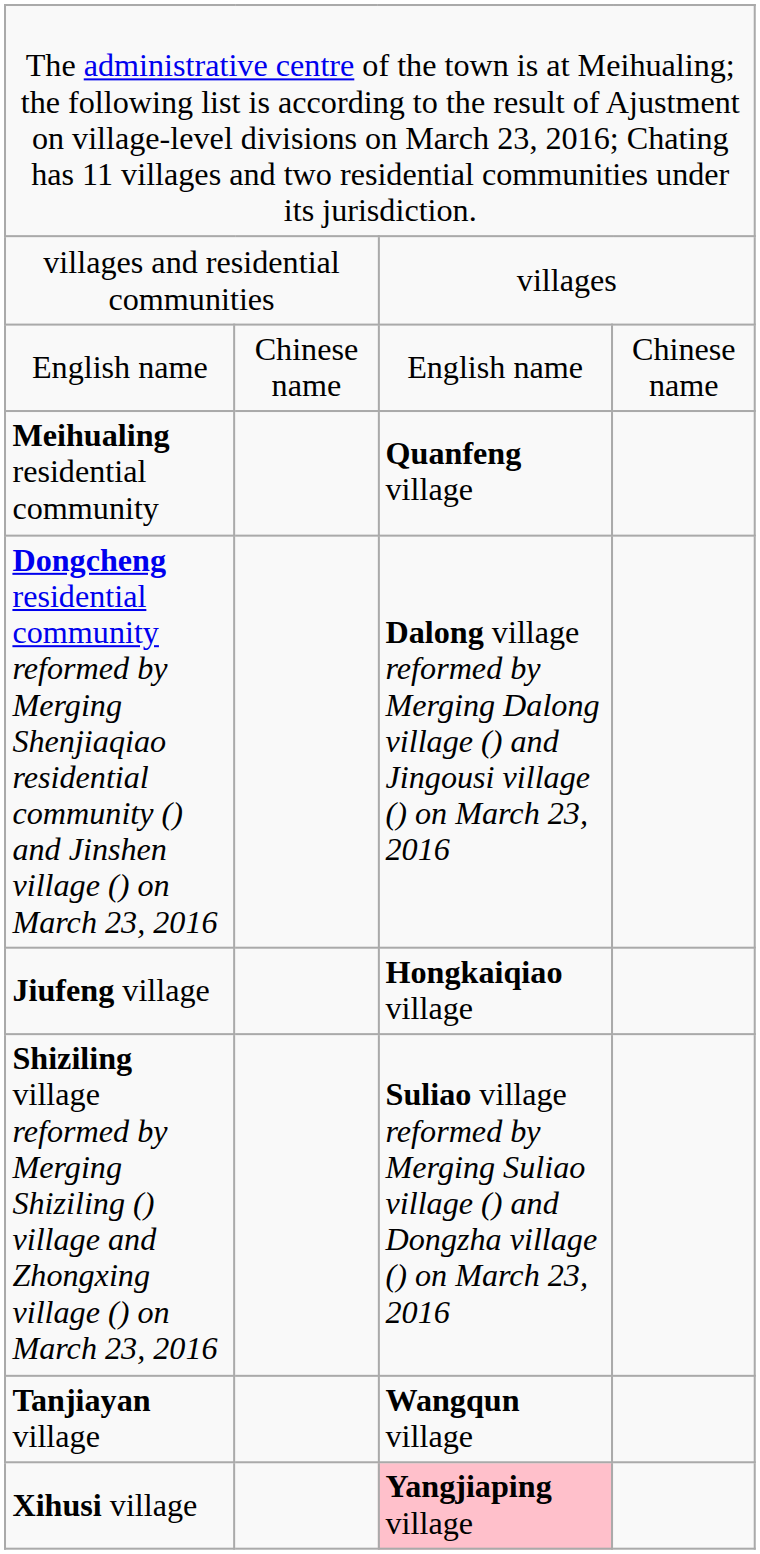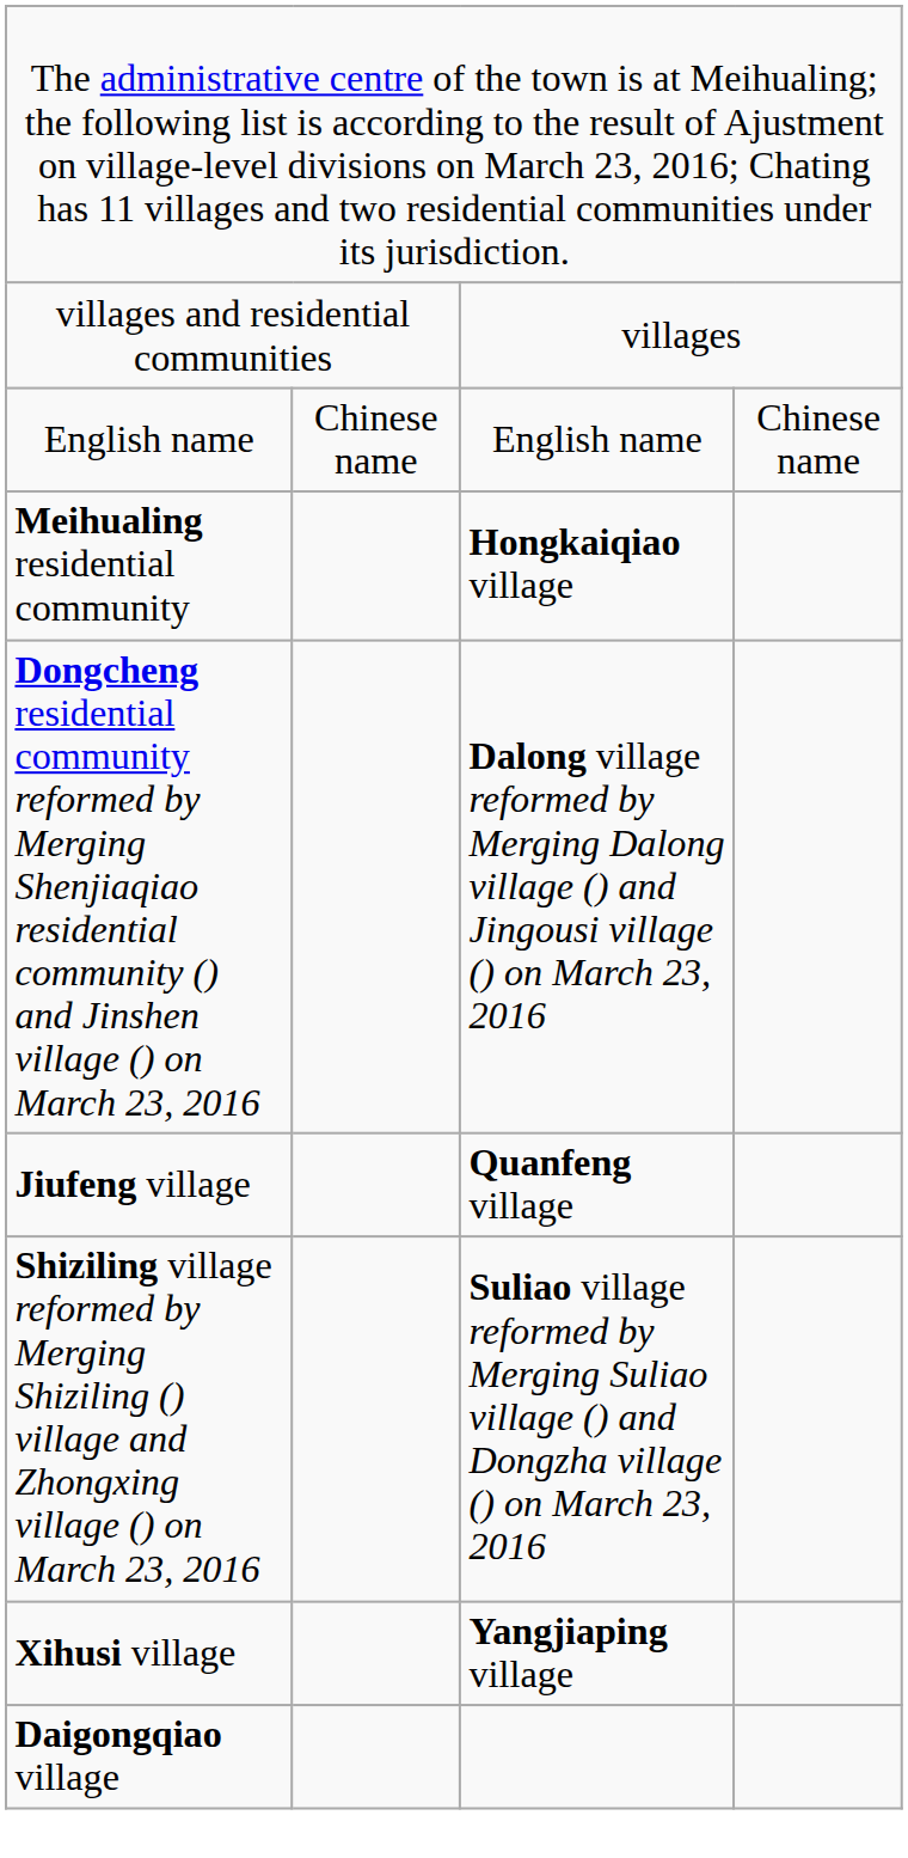Meihualing residential community | column 3: Quanfeng village -> Hongkaiqiao village
Jiufeng village | column 3: Hongkaiqiao village -> Quanfeng village
- row: Tanjiayan village | Wangqun village
Xihusi village | column 3: pink background -> no background
+ row: Daigongqiao village
